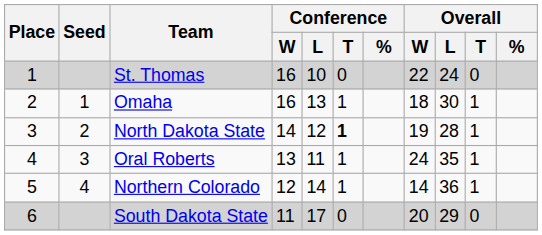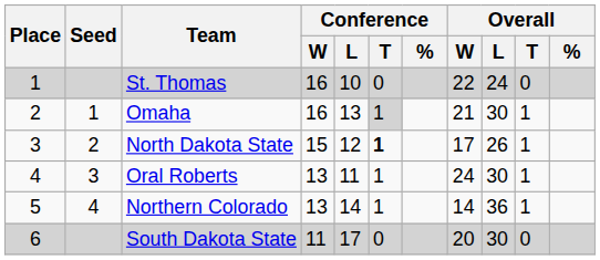Omaha | Conference / T: no background -> lightgrey background
Omaha | Overall / W: 18 -> 21
North Dakota State | Conference / W: 14 -> 15
North Dakota State | Overall / W: 19 -> 17
North Dakota State | Overall / L: 28 -> 26
Oral Roberts | Overall / L: 35 -> 30
Northern Colorado | Conference / W: 12 -> 13
South Dakota State | Overall / L: 29 -> 30
